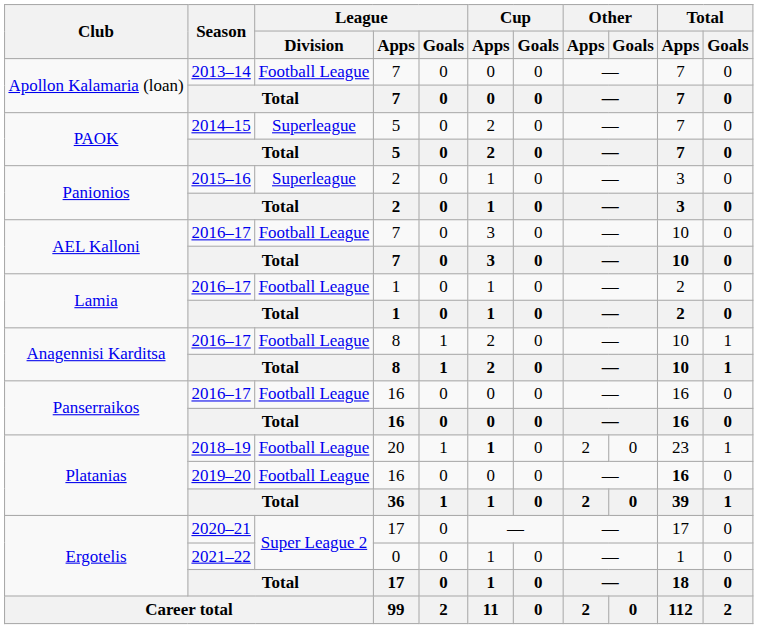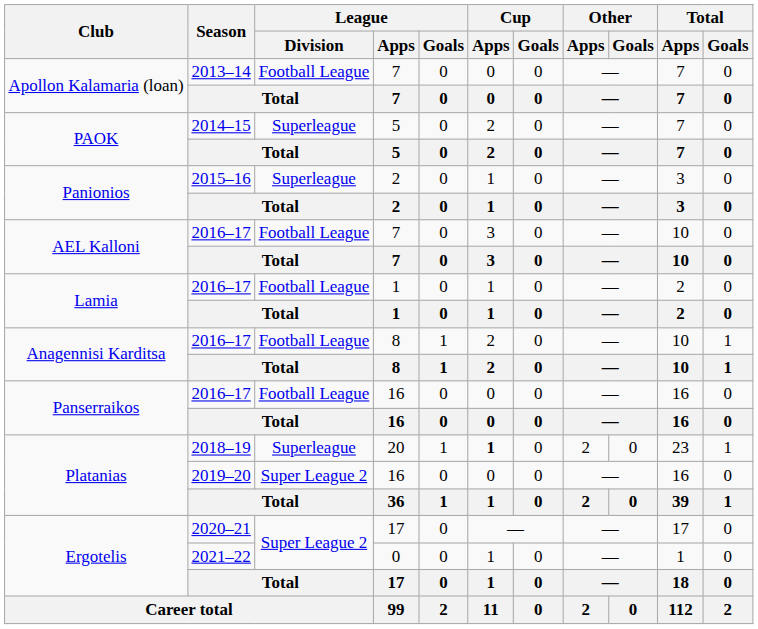Platanias / 20 | League / Division: Football League -> Superleague
Platanias / 16 | League / Division: Football League -> Super League 2
Platanias / 16 | Total / Apps: bold -> normal
